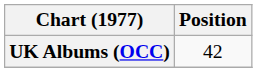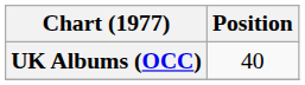UK Albums (OCC) | Position: 42 -> 40
